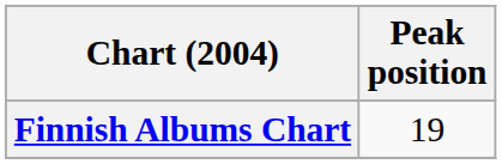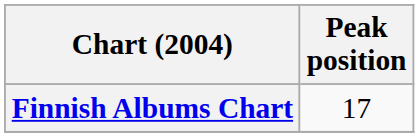Finnish Albums Chart | Peak position: 19 -> 17
